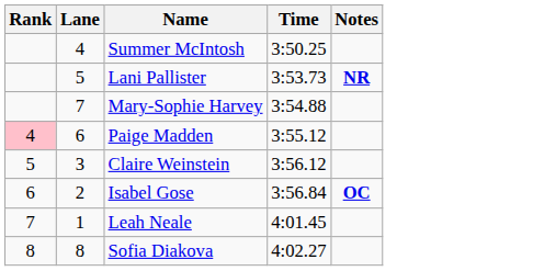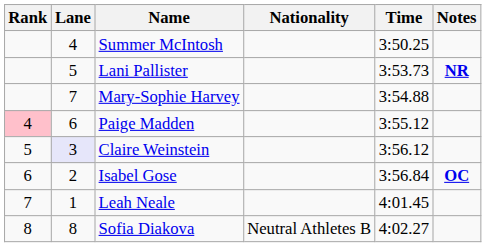+ column: Nationality | Neutral Athletes B
Claire Weinstein | Lane: no background -> lavender background
